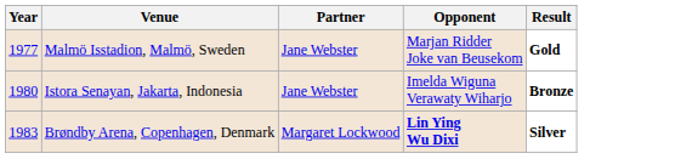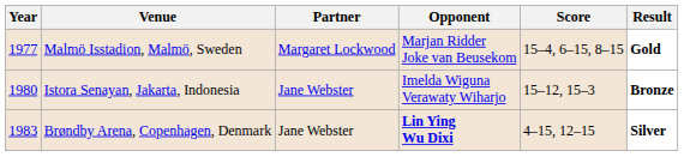+ column: Score | 15–4, 6–15, 8–15 | 15–12, 15–3 | 4–15, 12–15
Malmö Isstadion, Malmö, Sweden | Partner: Jane Webster -> Margaret Lockwood
Brøndby Arena, Copenhagen, Denmark | Partner: Margaret Lockwood -> Jane Webster
